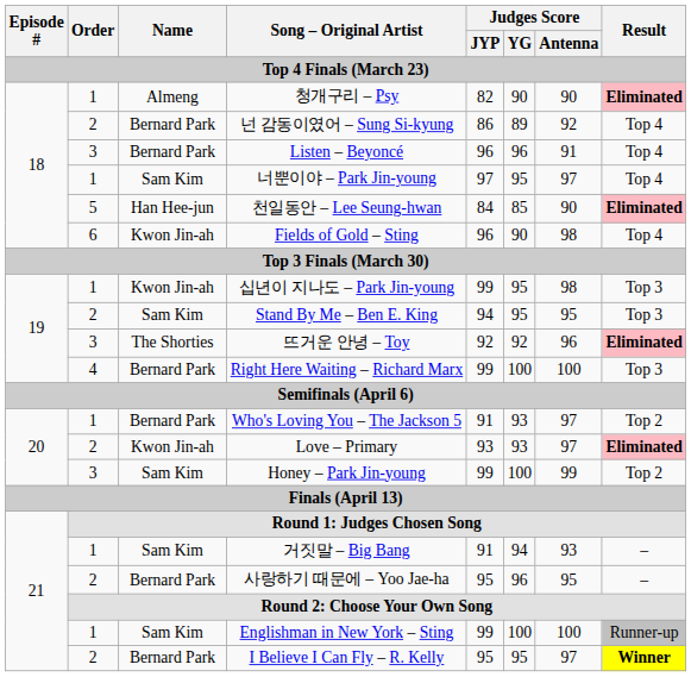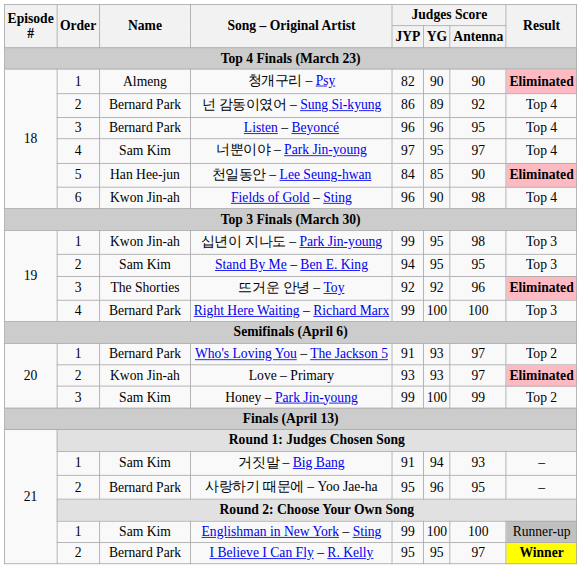Listen – Beyoncé | Judges Score / Antenna: 91 -> 95
너뿐이야 – Park Jin-young | Order: 1 -> 4
